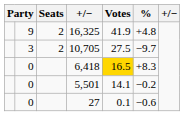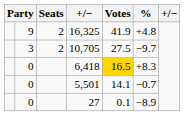5,501 | %: −0.2 -> −0.7
27 | %: −0.6 -> −8.9
